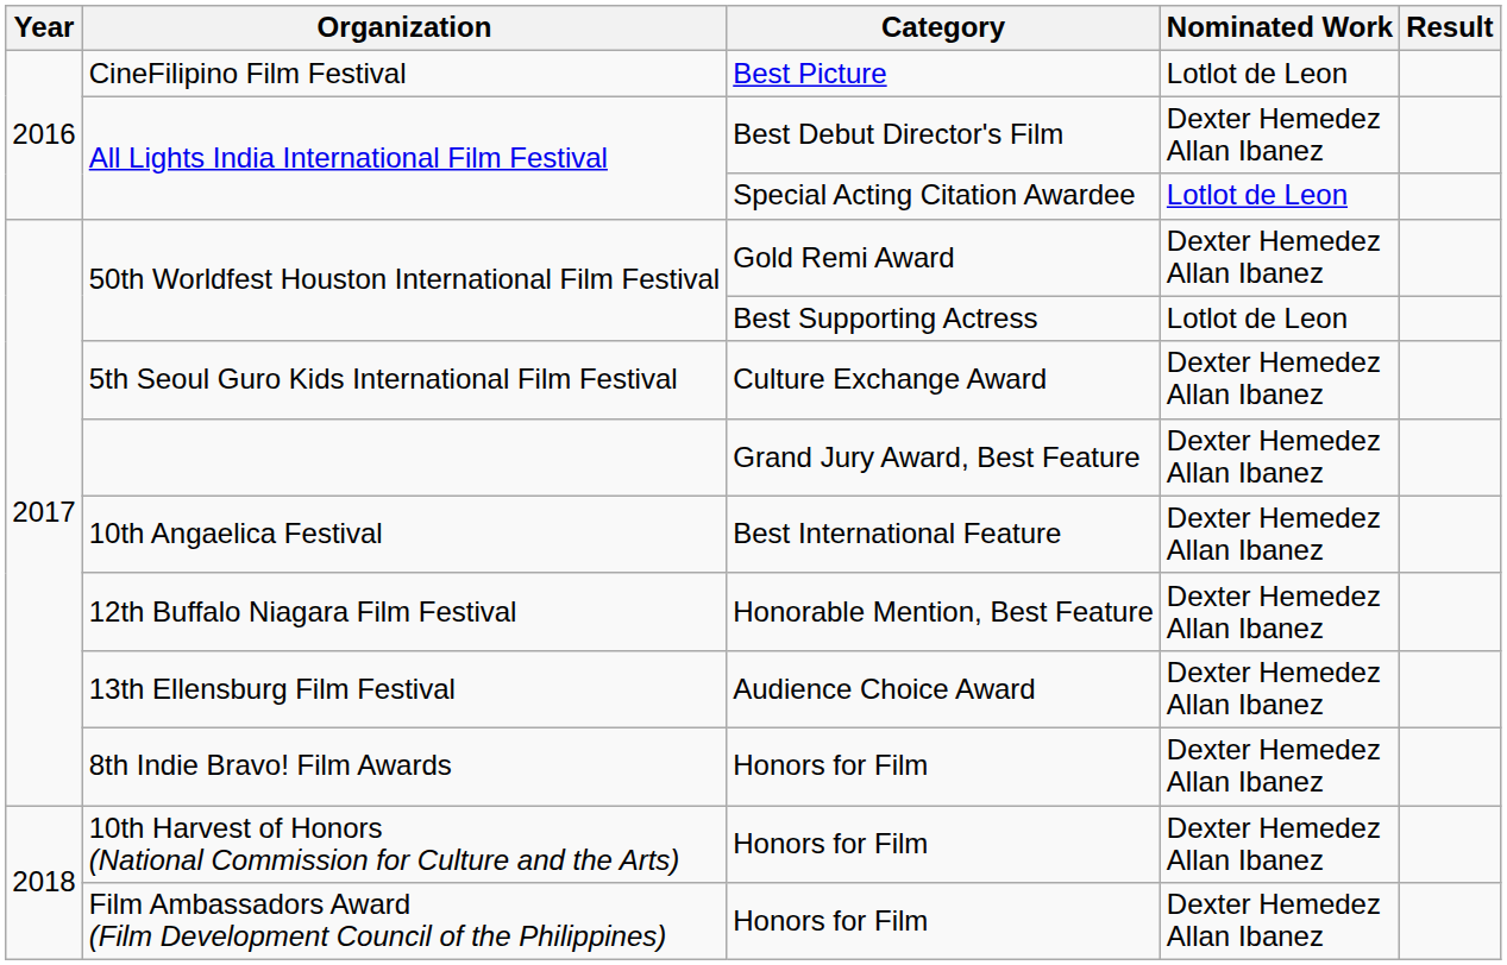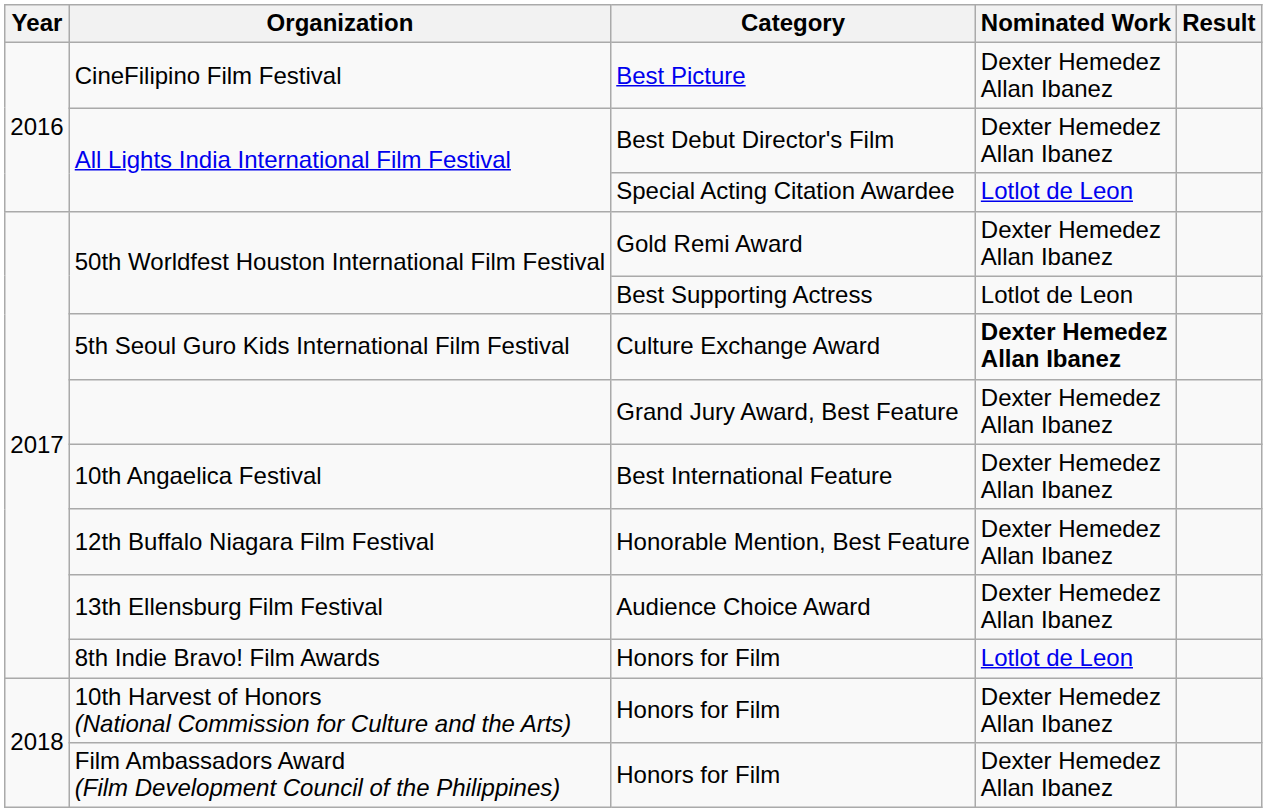CineFilipino Film Festival | Nominated Work: Lotlot de Leon -> Dexter Hemedez Allan Ibanez
5th Seoul Guro Kids International Film Festival | Nominated Work: normal -> bold
8th Indie Bravo! Film Awards | Nominated Work: Dexter Hemedez Allan Ibanez -> Lotlot de Leon
